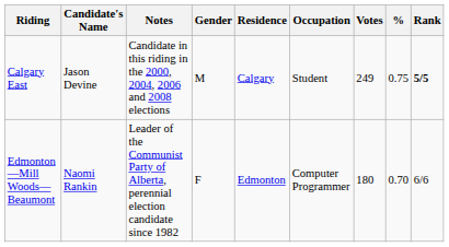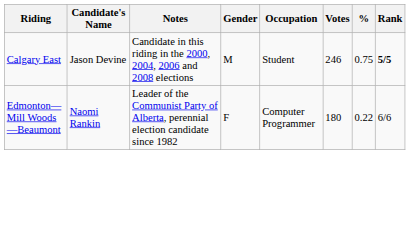- column: Residence | Calgary | Edmonton
Calgary East | Votes: 249 -> 246
Edmonton—Mill Woods—Beaumont | %: 0.70 -> 0.22
